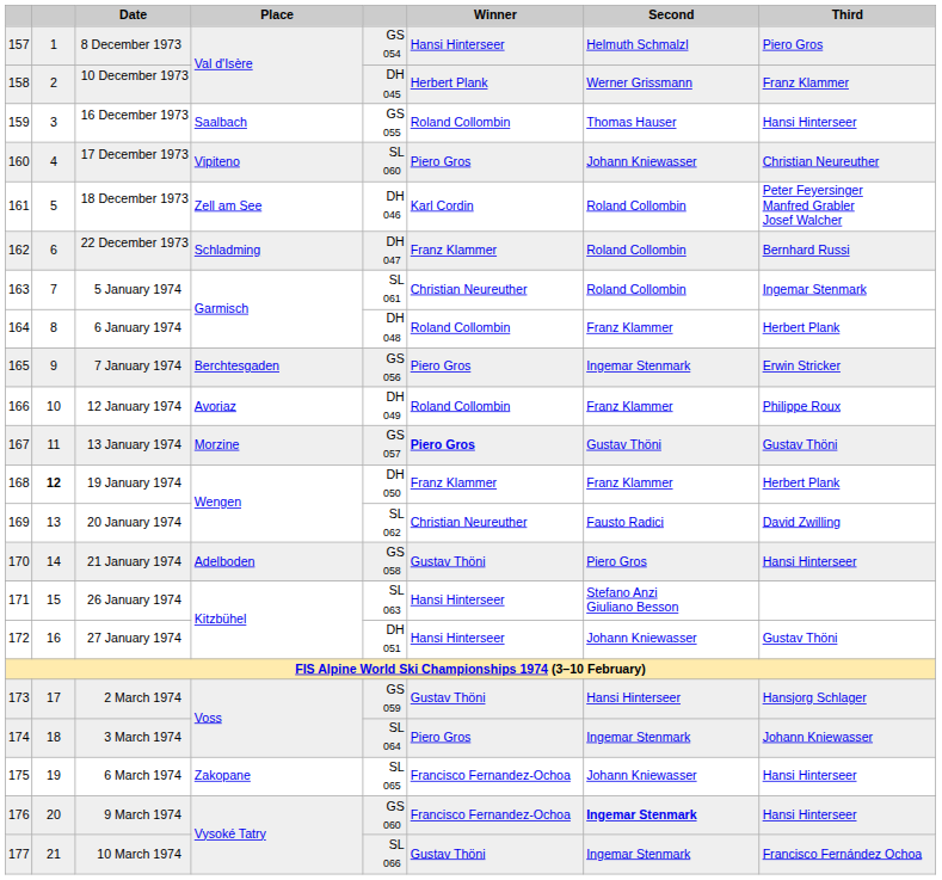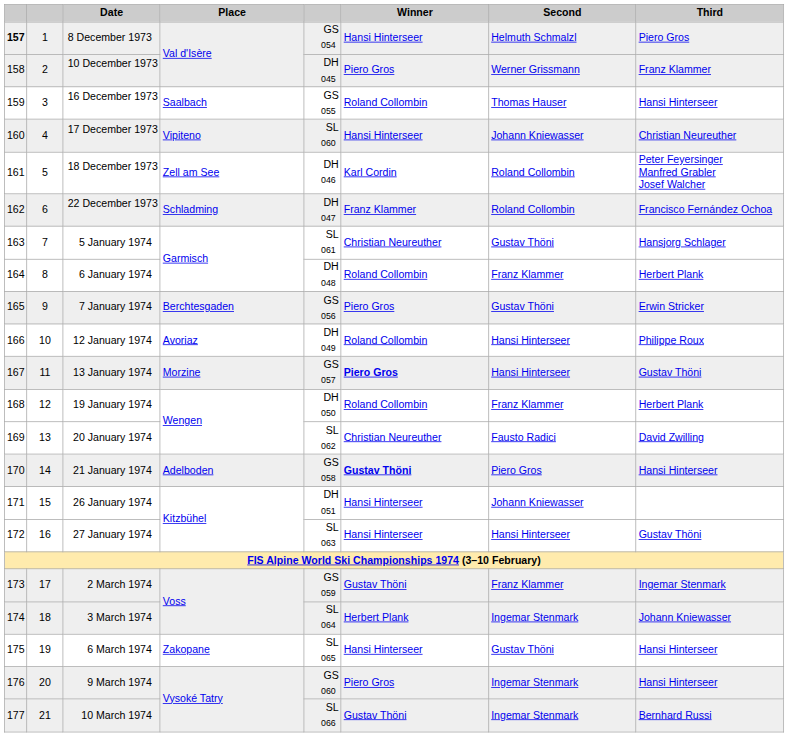8 December 1973 | column 1: normal -> bold
10 December 1973 | Winner: Herbert Plank -> Piero Gros
17 December 1973 | Winner: Piero Gros -> Hansi Hinterseer
22 December 1973 | Third: Bernhard Russi -> Francisco Fernández Ochoa
5 January 1974 | Second: Roland Collombin -> Gustav Thöni
5 January 1974 | Third: Ingemar Stenmark -> Hansjorg Schlager
7 January 1974 | Second: Ingemar Stenmark -> Gustav Thöni
12 January 1974 | Second: Franz Klammer -> Hansi Hinterseer
13 January 1974 | Second: Gustav Thöni -> Hansi Hinterseer
19 January 1974 | column 2: bold -> normal
19 January 1974 | Winner: Franz Klammer -> Roland Collombin
21 January 1974 | Winner: normal -> bold
26 January 1974 | column 5: SL 063 -> DH 051
26 January 1974 | Second: Stefano Anzi Giuliano Besson -> Johann Kniewasser
27 January 1974 | column 5: DH 051 -> SL 063
27 January 1974 | Second: Johann Kniewasser -> Hansi Hinterseer
2 March 1974 | Second: Hansi Hinterseer -> Franz Klammer
2 March 1974 | Third: Hansjorg Schlager -> Ingemar Stenmark
3 March 1974 | Winner: Piero Gros -> Herbert Plank
6 March 1974 | Winner: Francisco Fernandez-Ochoa -> Hansi Hinterseer
6 March 1974 | Second: Johann Kniewasser -> Gustav Thöni
9 March 1974 | Winner: Francisco Fernandez-Ochoa -> Piero Gros
9 March 1974 | Second: bold -> normal
10 March 1974 | Third: Francisco Fernández Ochoa -> Bernhard Russi
